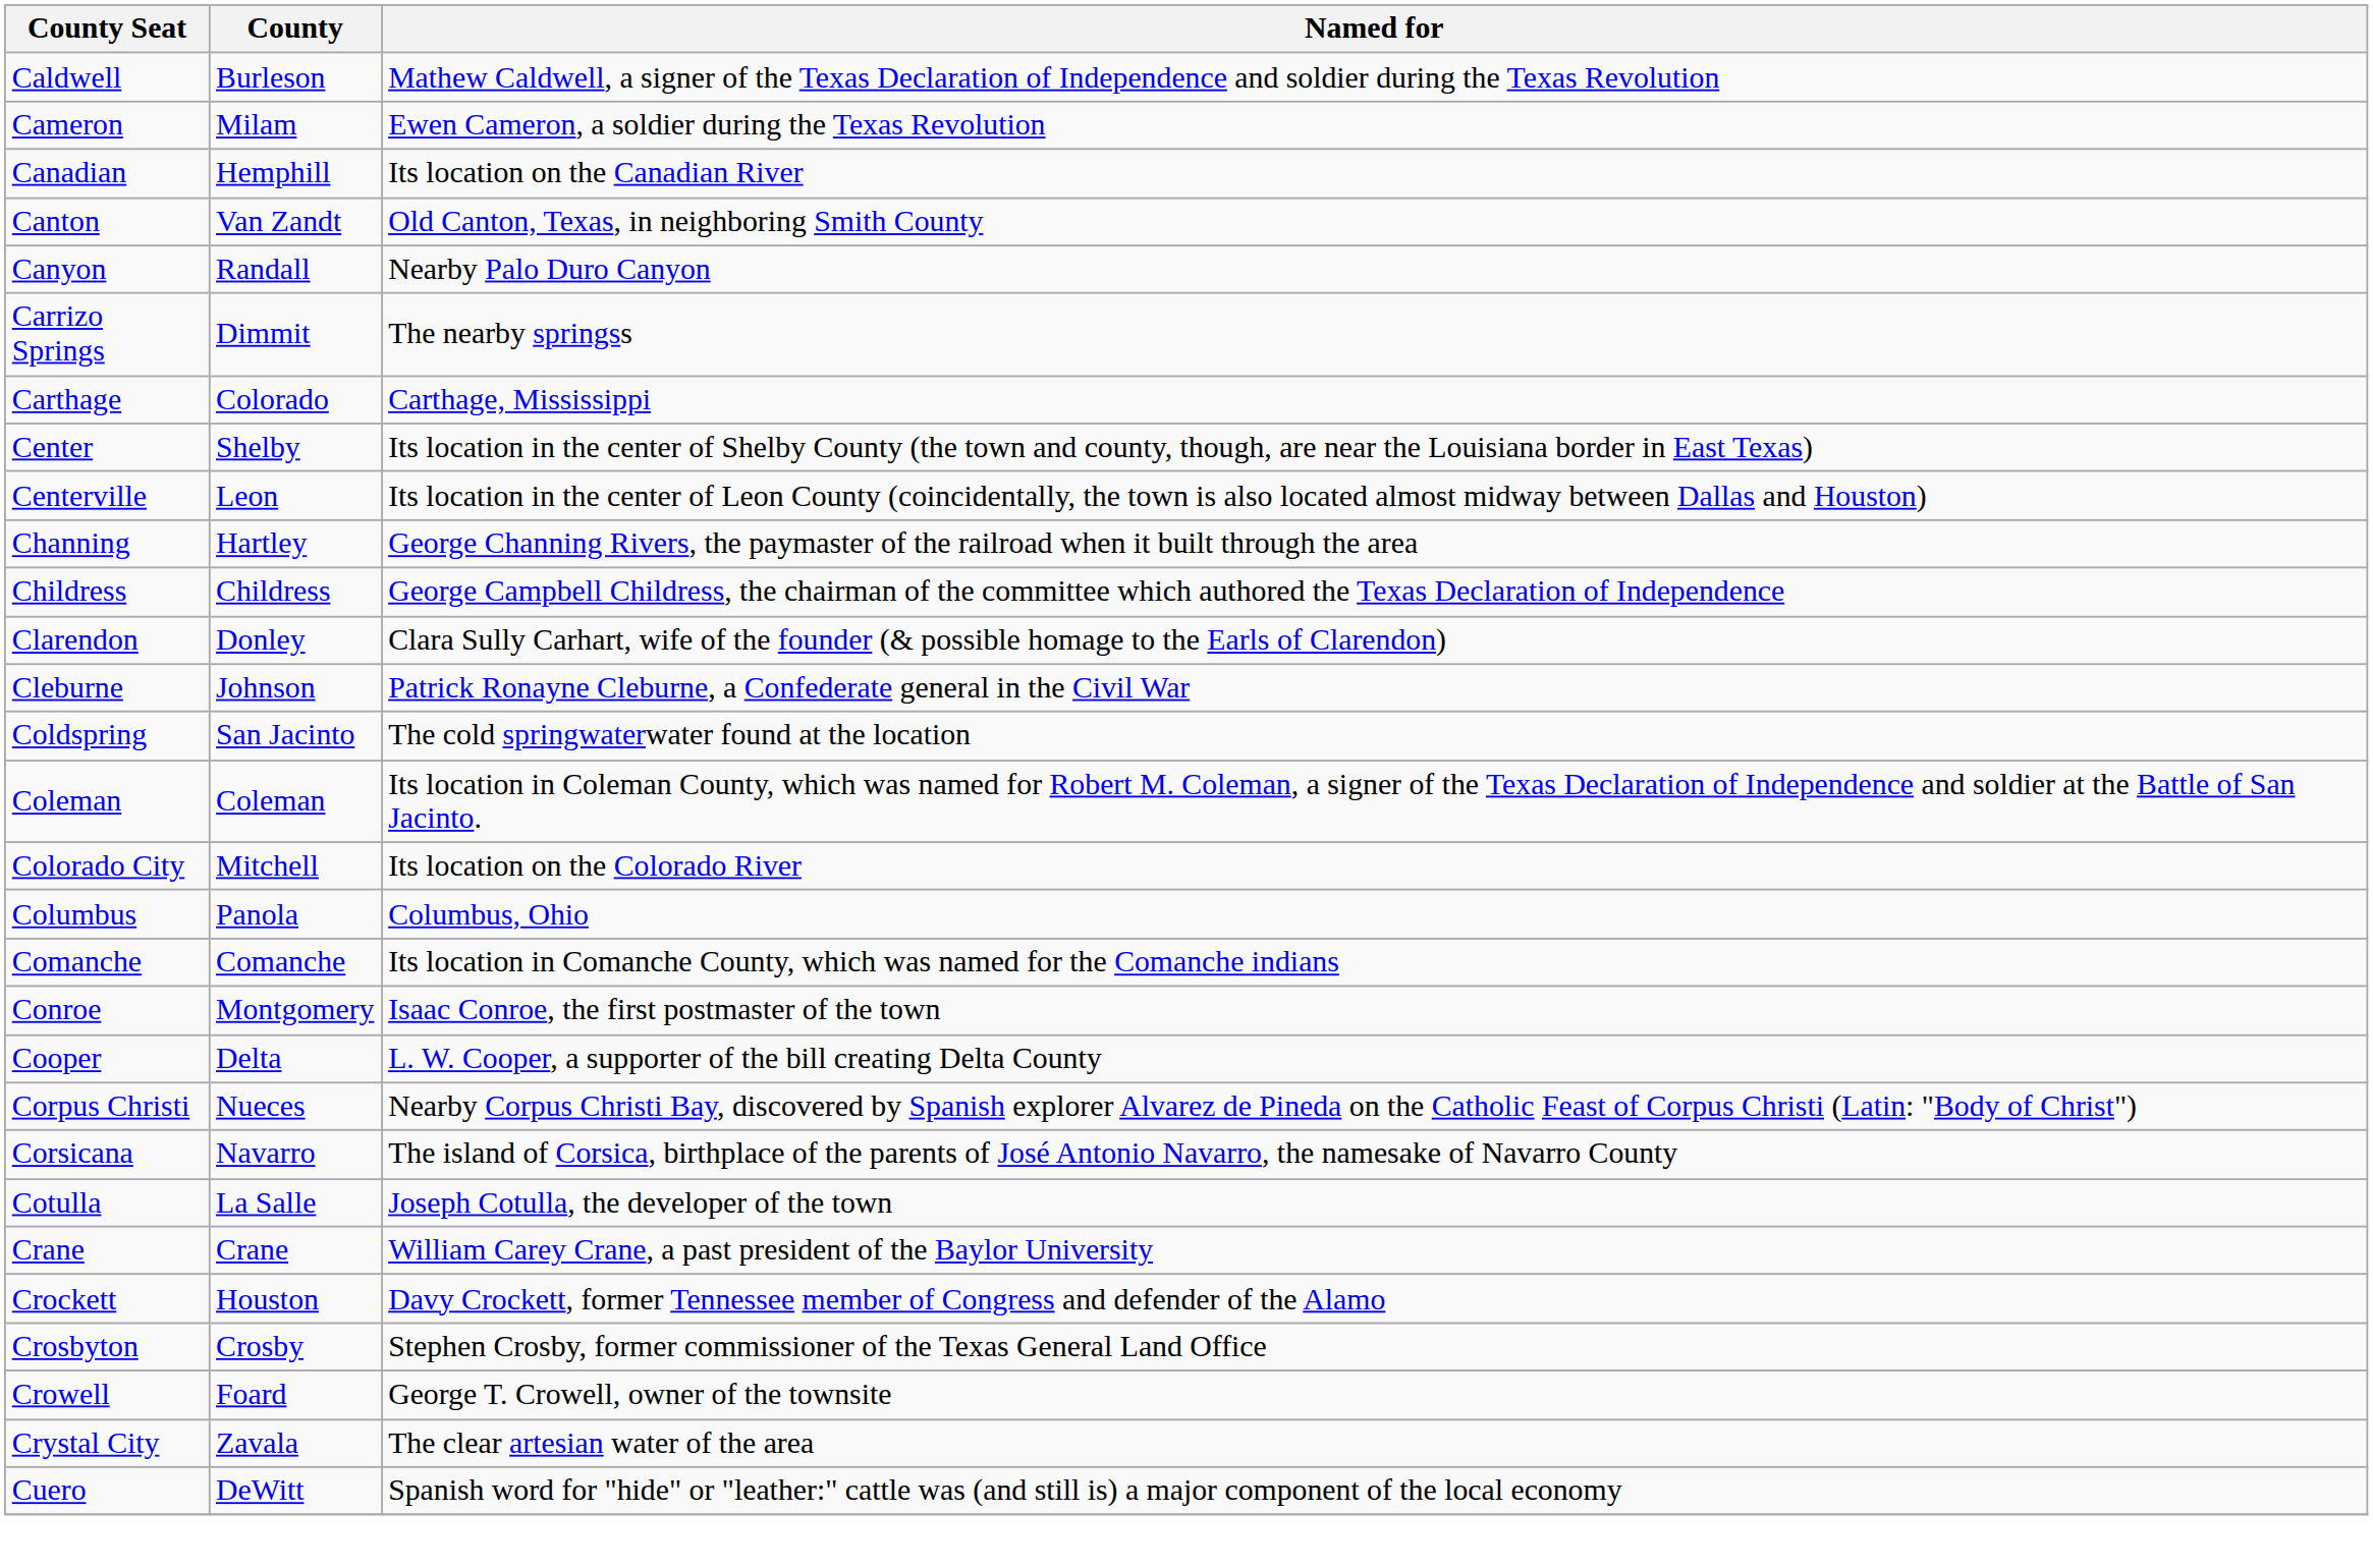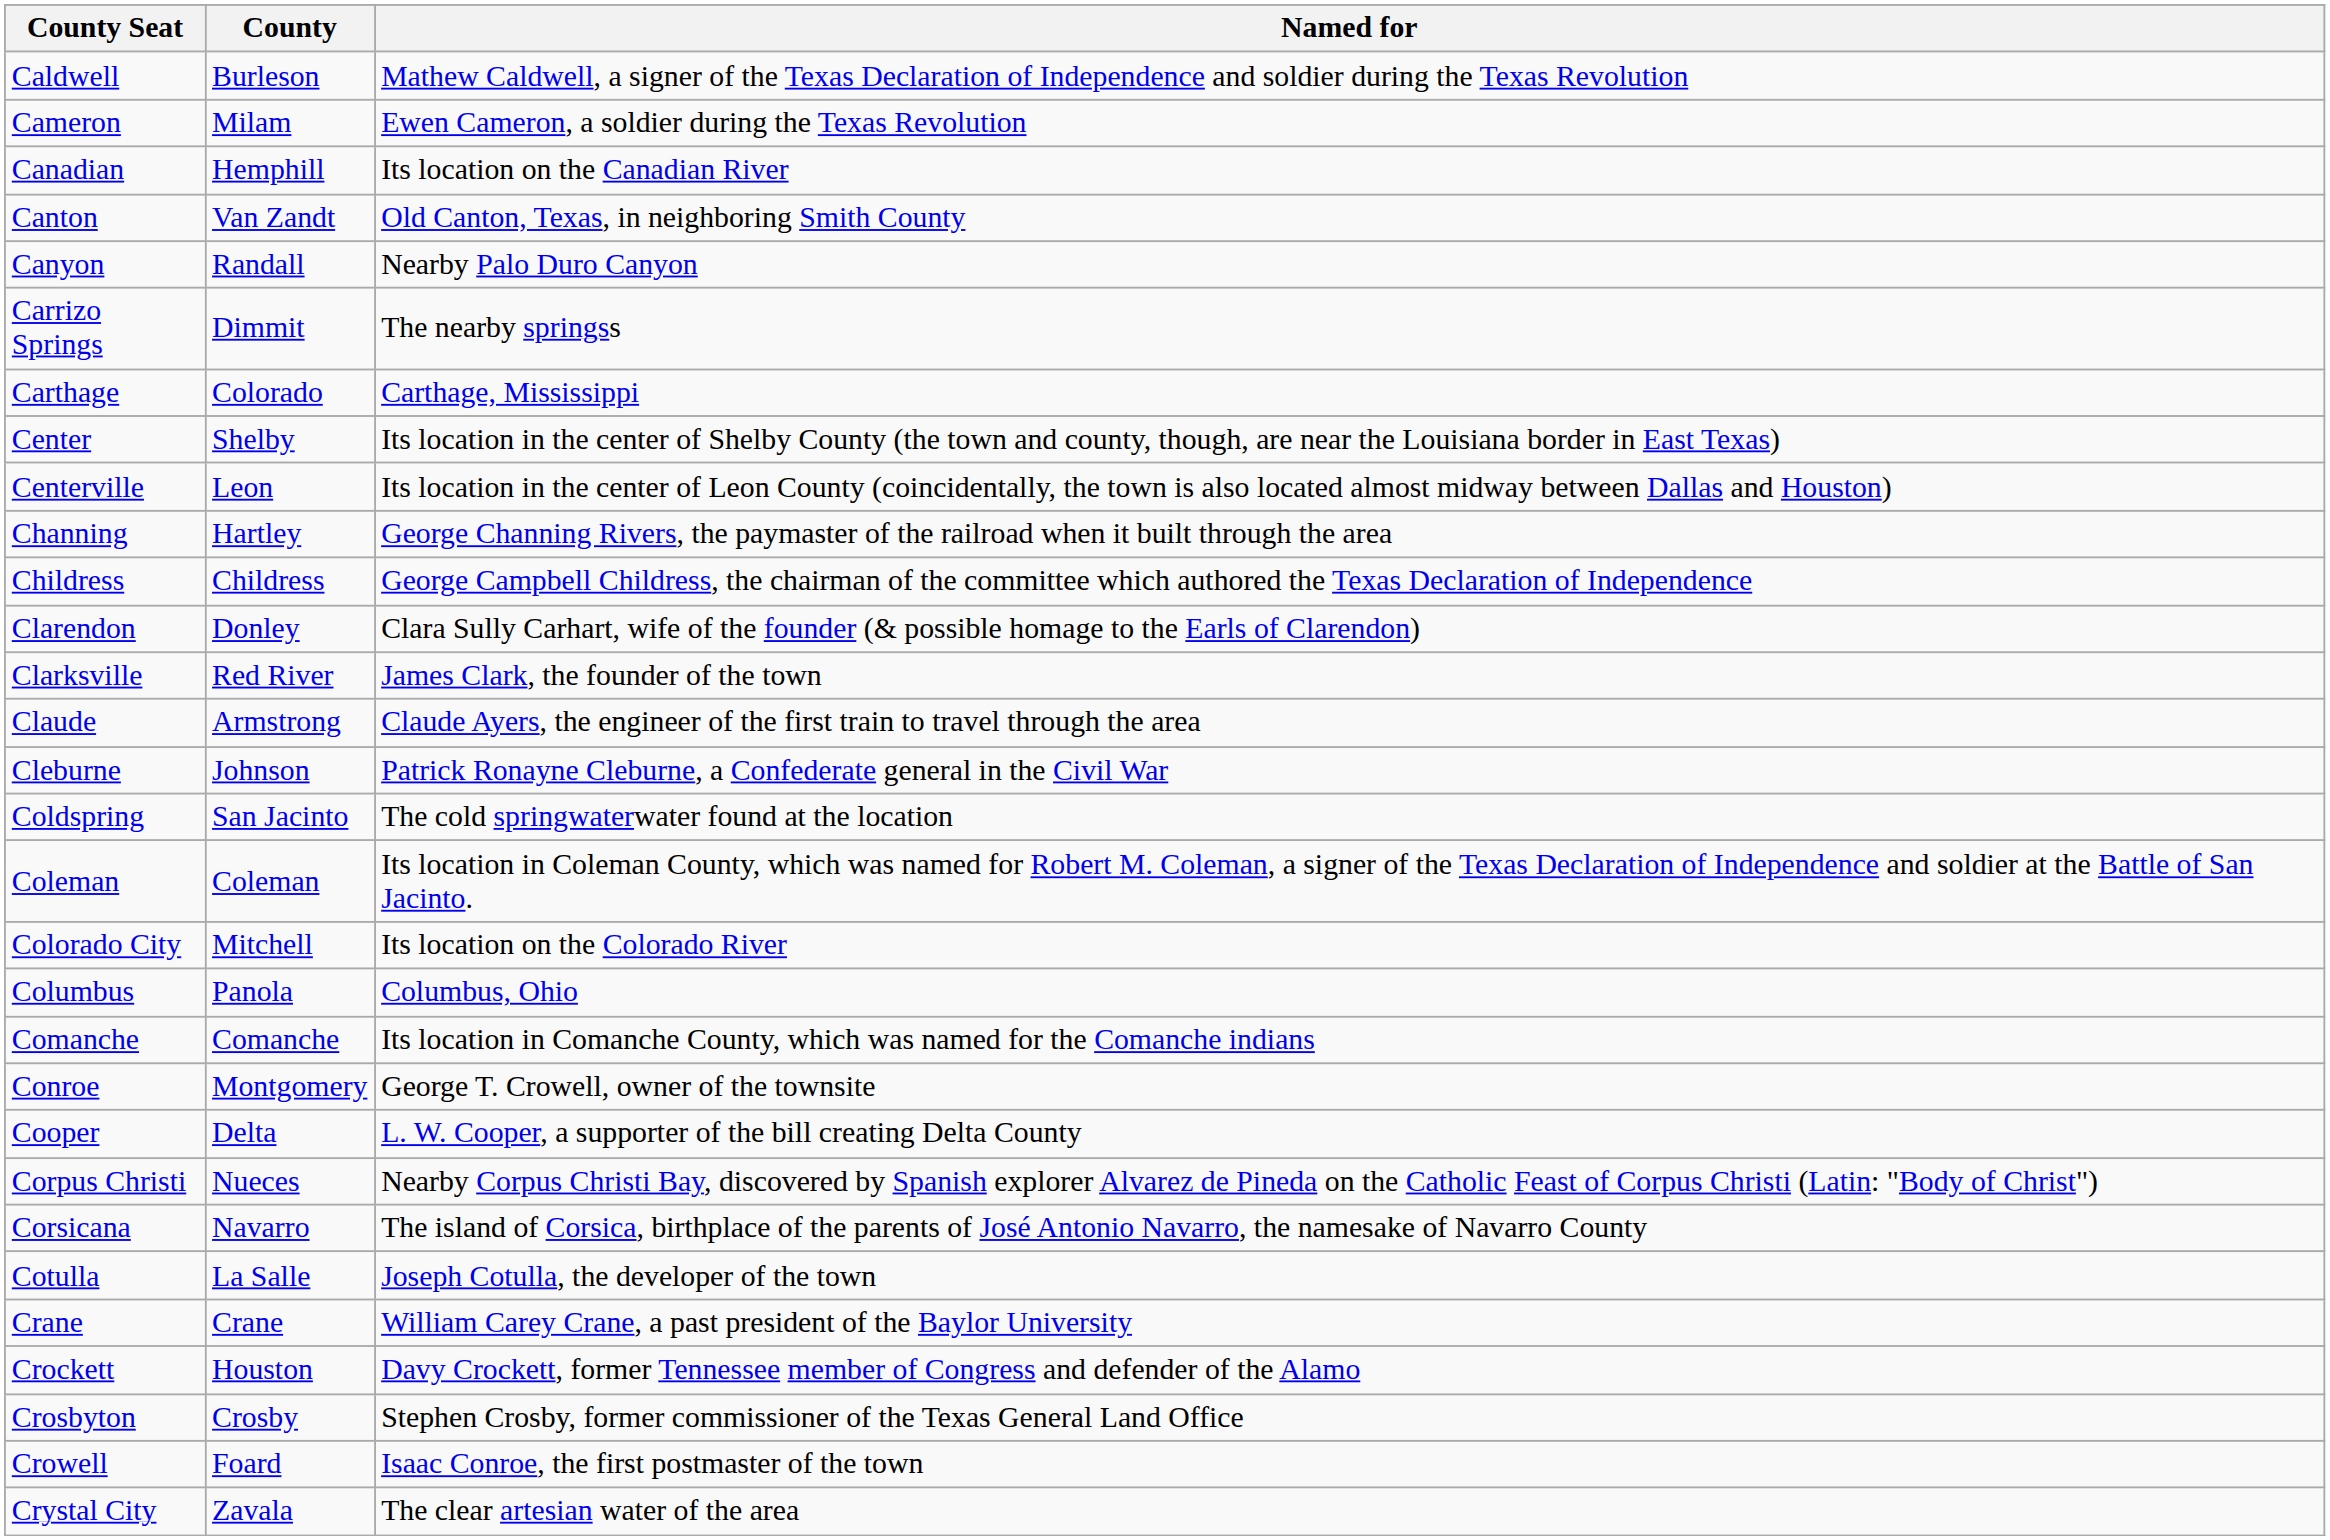+ row: Clarksville | Red River | James Clark, the founder of the town
+ row: Claude | Armstrong | Claude Ayers, the engineer of the first train to travel through the area
Conroe | Named for: Isaac Conroe, the first postmaster of the town -> George T. Crowell, owner of the townsite
Crowell | Named for: George T. Crowell, owner of the townsite -> Isaac Conroe, the first postmaster of the town
- row: Cuero | DeWitt | Spanish word for "hide" or "leather:" cattle was (and still is) a major component of the local economy
